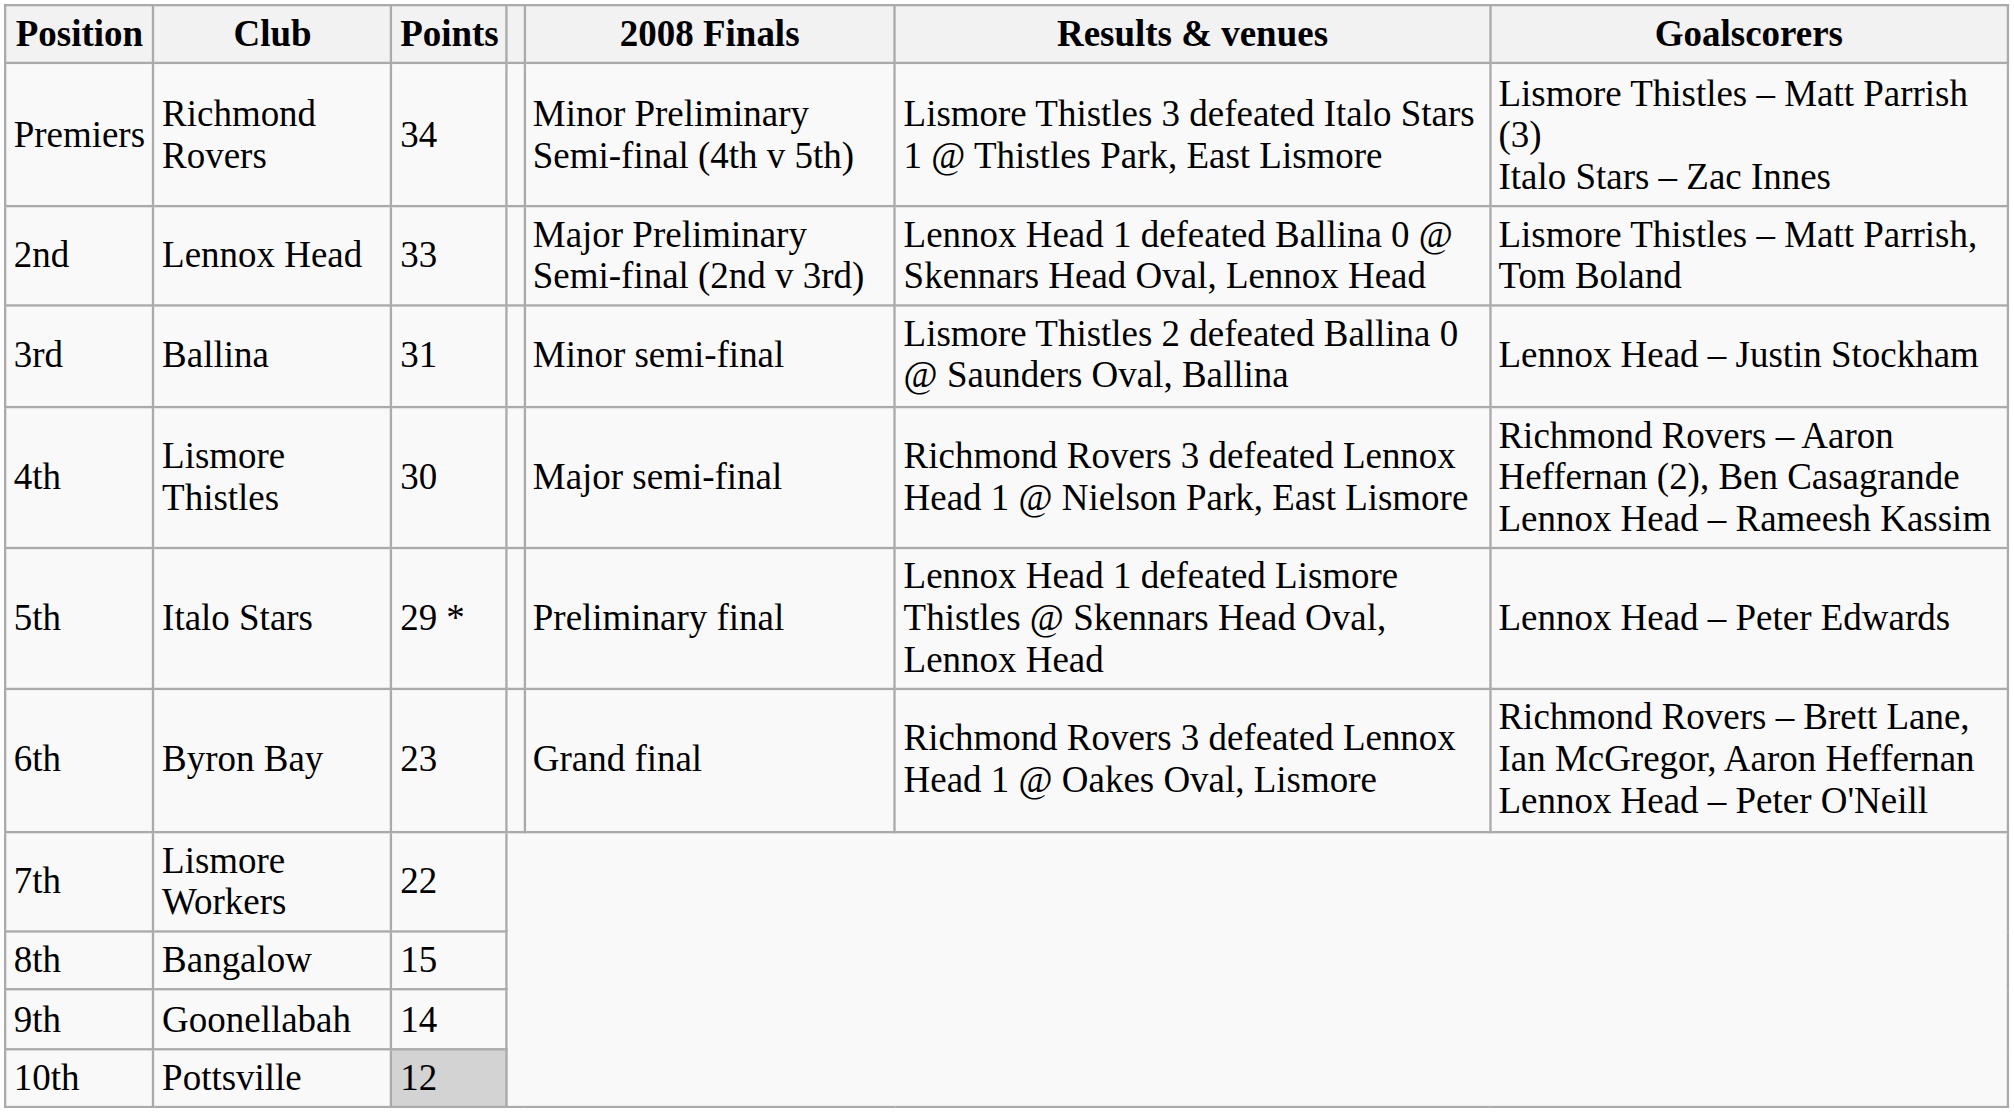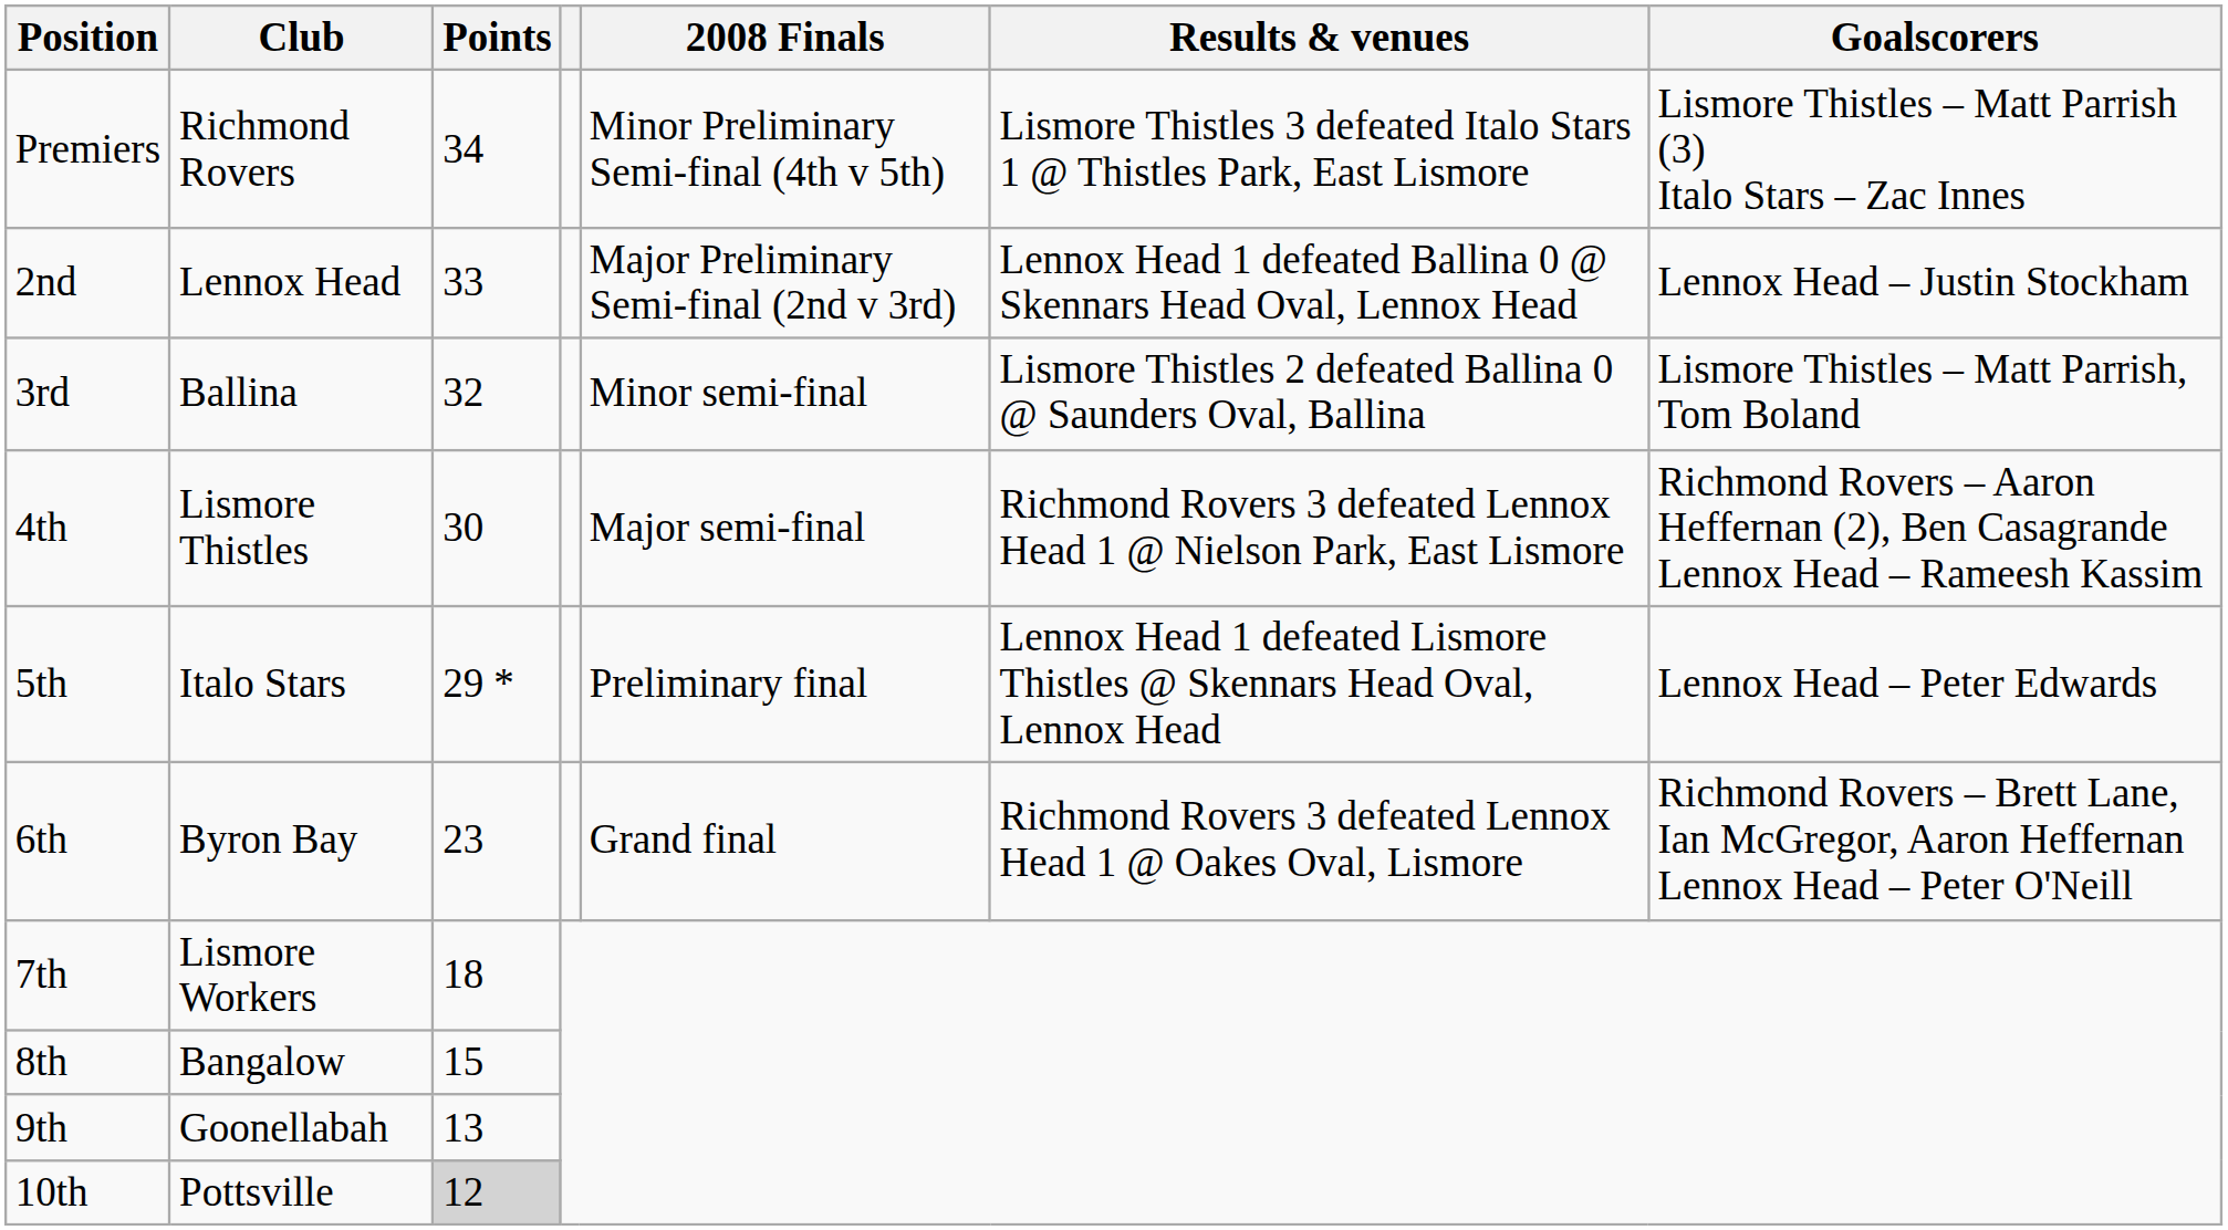2nd | Goalscorers: Lismore Thistles – Matt Parrish, Tom Boland -> Lennox Head – Justin Stockham
3rd | Points: 31 -> 32
3rd | Goalscorers: Lennox Head – Justin Stockham -> Lismore Thistles – Matt Parrish, Tom Boland
7th | Points: 22 -> 18
9th | Points: 14 -> 13
